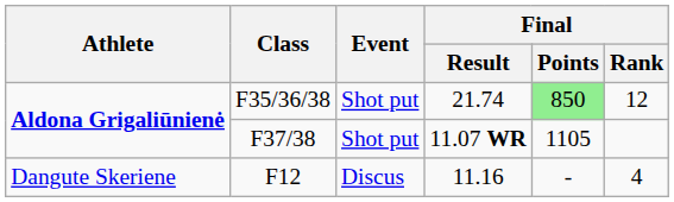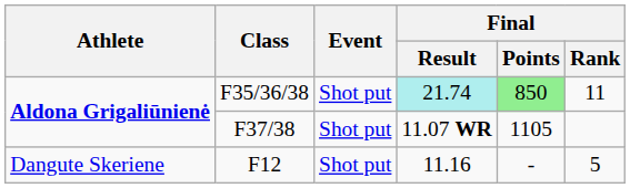F35/36/38 | Final / Result: no background -> paleturquoise background
F35/36/38 | Final / Rank: 12 -> 11
F12 | Event: Discus -> Shot put
F12 | Final / Rank: 4 -> 5
